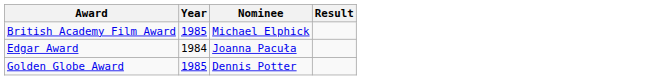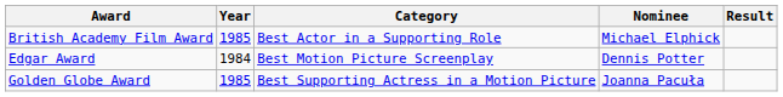+ column: Category | Best Actor in a Supporting Role | Best Motion Picture Screenplay | Best Supporting Actress in a Motion Picture
Edgar Award | Nominee: Joanna Pacuła -> Dennis Potter
Golden Globe Award | Nominee: Dennis Potter -> Joanna Pacuła
